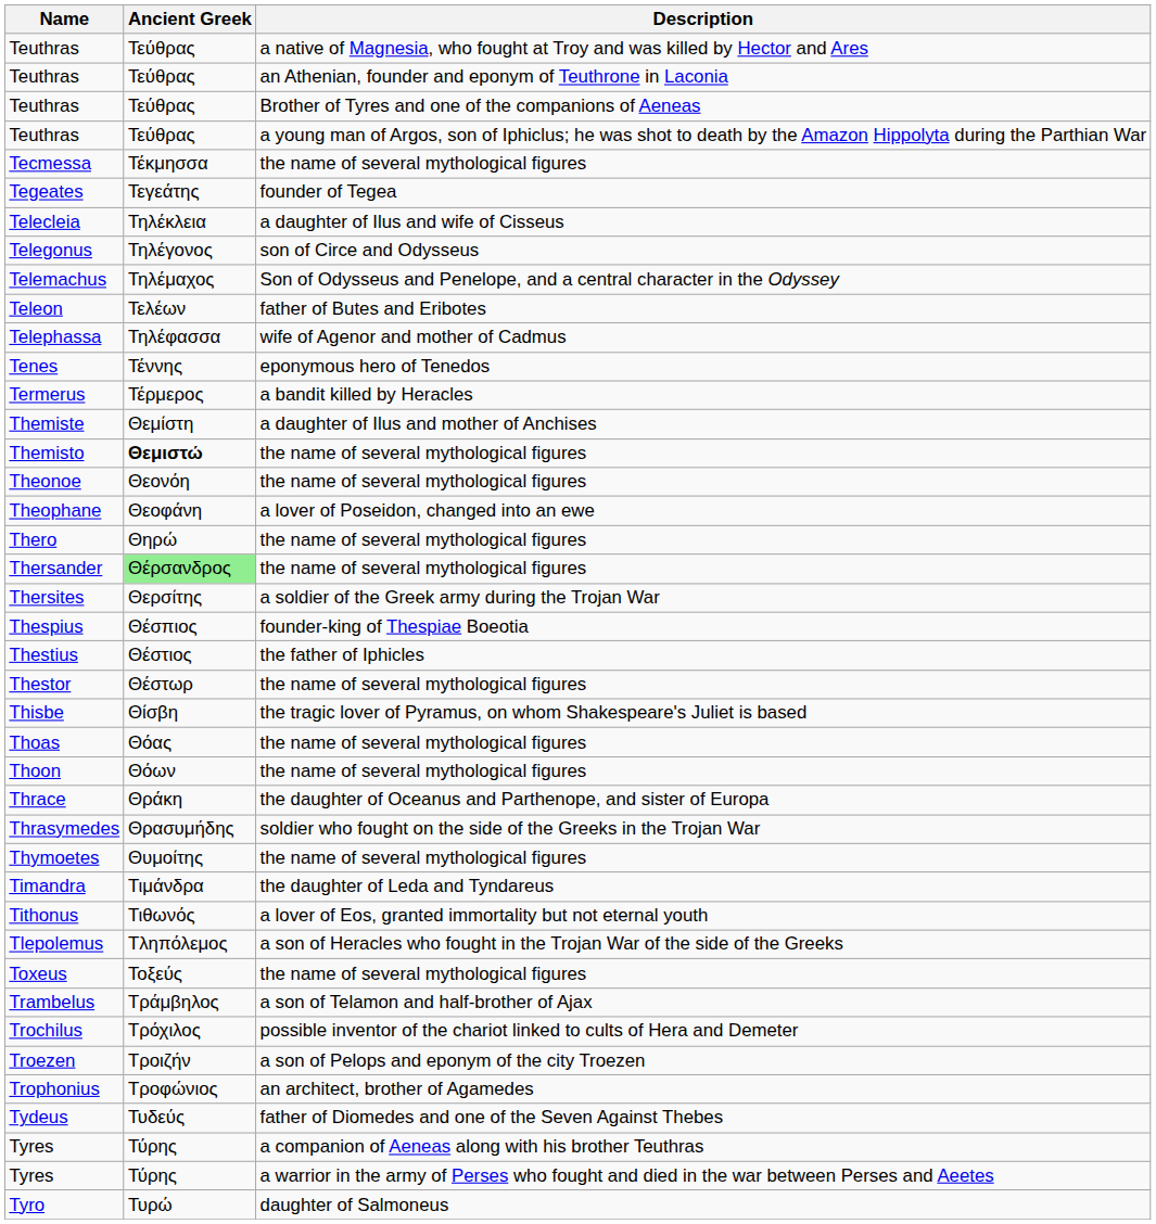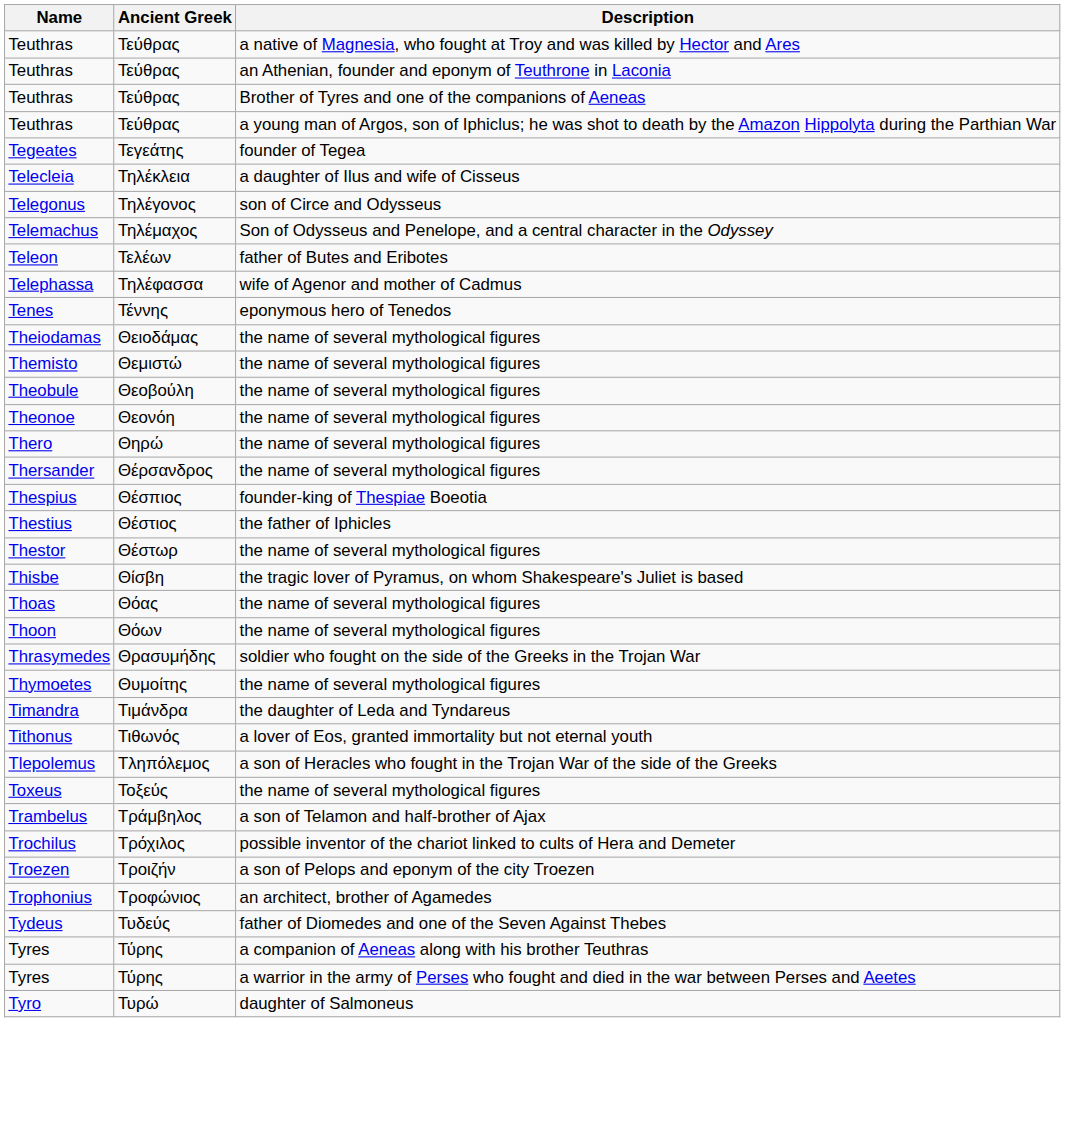- row: Tecmessa | Τέκμησσα | the name of several mythological figures
- row: Termerus | Τέρμερος | a bandit killed by Heracles
+ row: Theiodamas | Θειοδάμας | the name of several mythological figures
- row: Themiste | Θεμίστη | a daughter of Ilus and mother of Anchises
Themisto | Ancient Greek: bold -> normal
+ row: Theobule | Θεοβούλη | the name of several mythological figures
- row: Theophane | Θεοφάνη | a lover of Poseidon, changed into an ewe
Thersander | Ancient Greek: lightgreen background -> no background
- row: Thersites | Θερσίτης | a soldier of the Greek army during the Trojan War
- row: Thrace | Θράκη | the daughter of Oceanus and Parthenope, and sister of Europa
